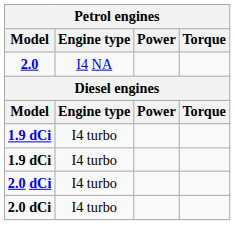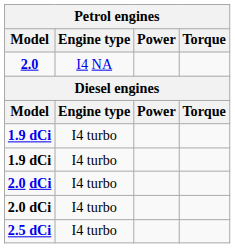+ row: 2.5 dCi | I4 turbo
